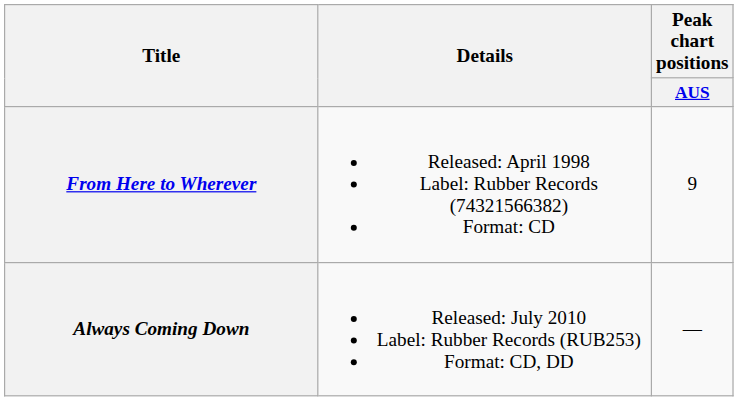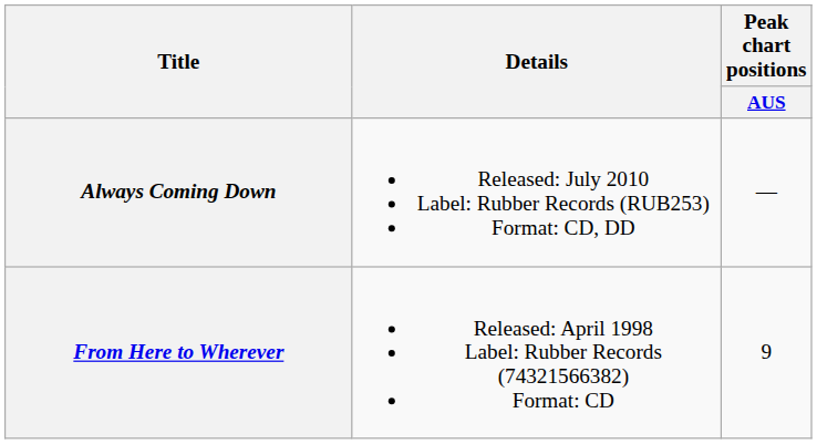rows swapped: From Here to Wherever <-> Always Coming Down
